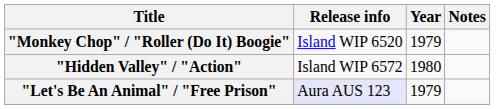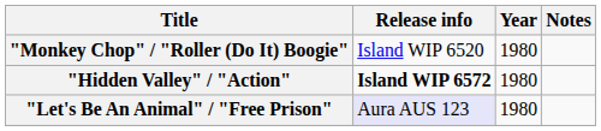"Monkey Chop" / "Roller (Do It) Boogie" | Year: 1979 -> 1980
"Hidden Valley" / "Action" | Release info: normal -> bold
"Let's Be An Animal" / "Free Prison" | Year: 1979 -> 1980
